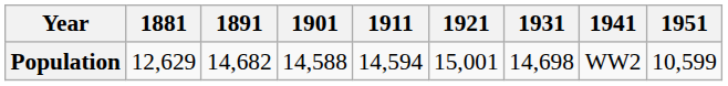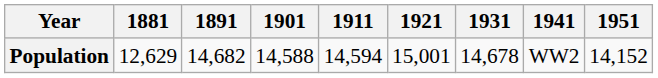Population | 1931: 14,698 -> 14,678
Population | 1951: 10,599 -> 14,152
